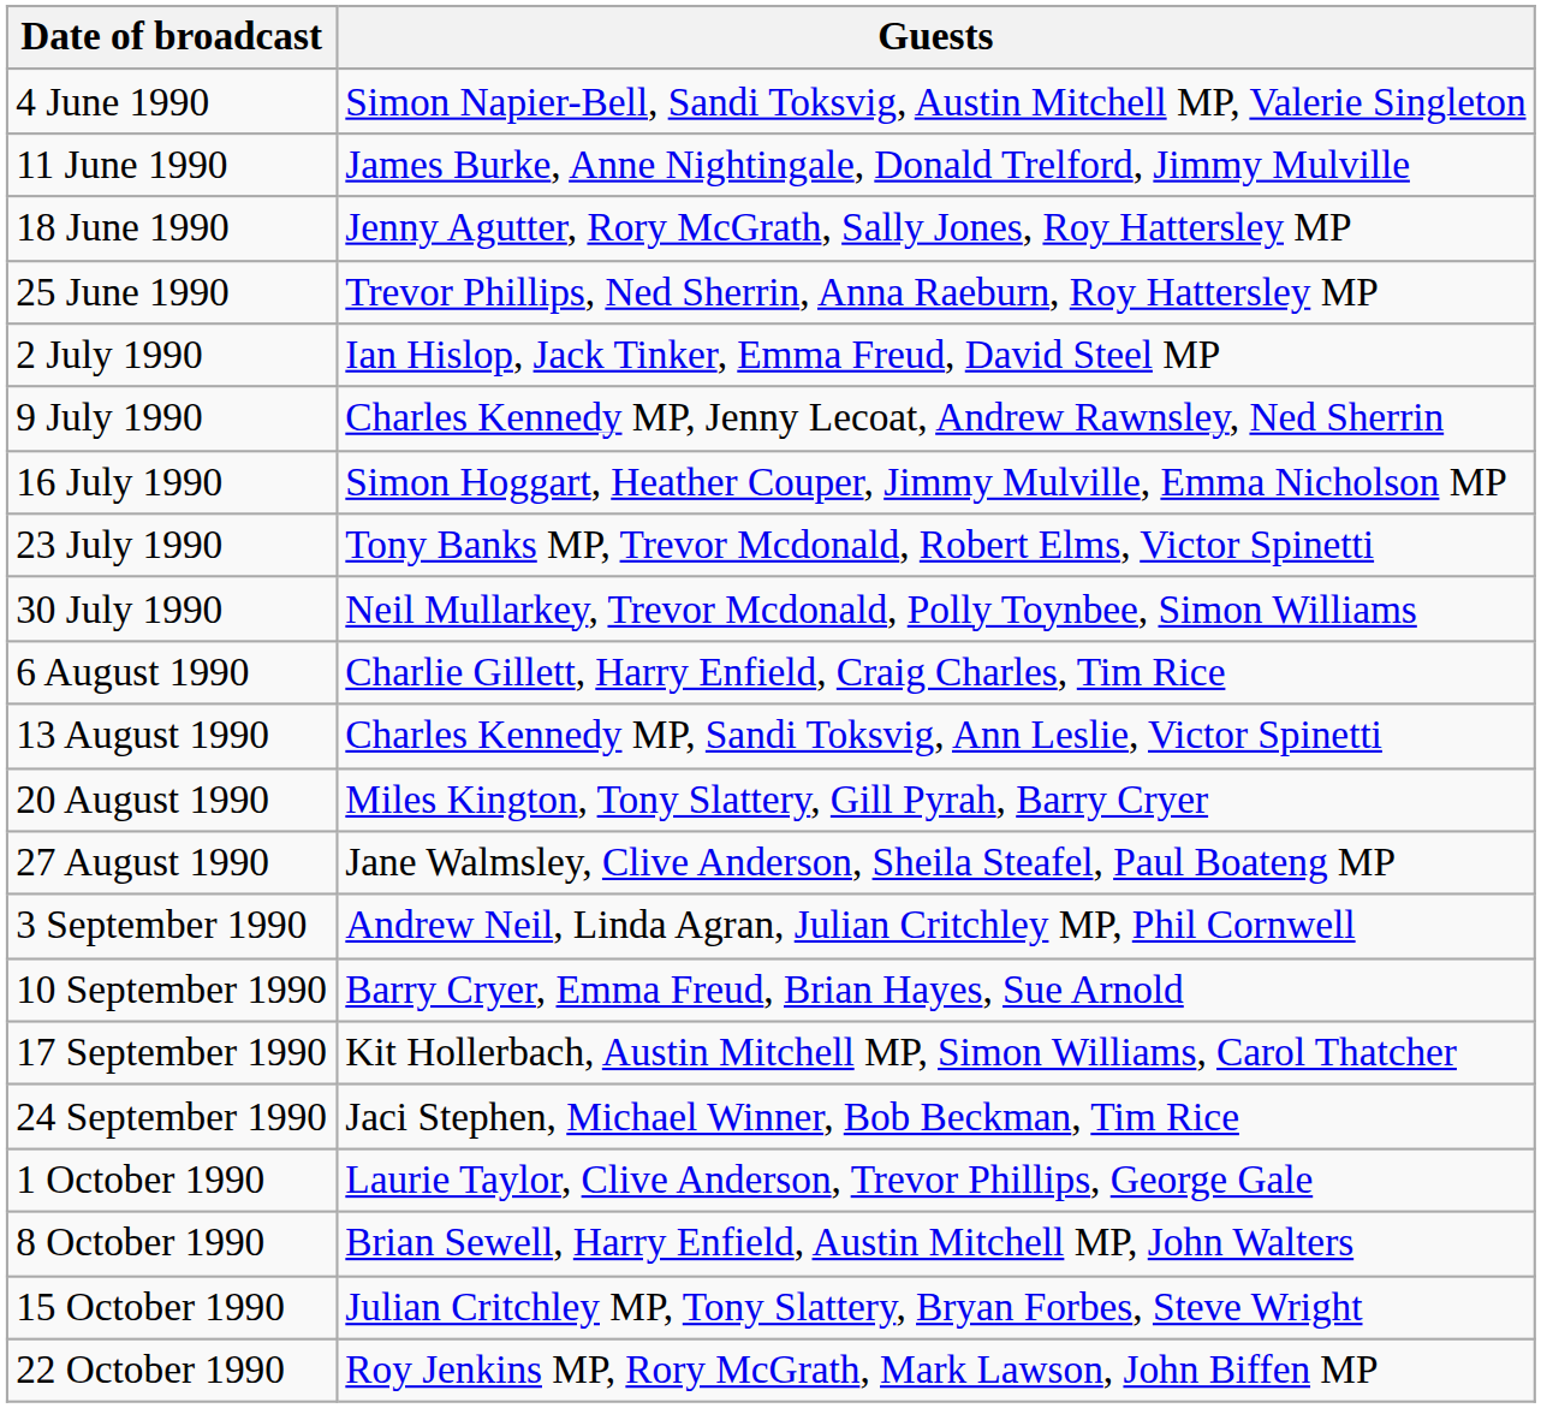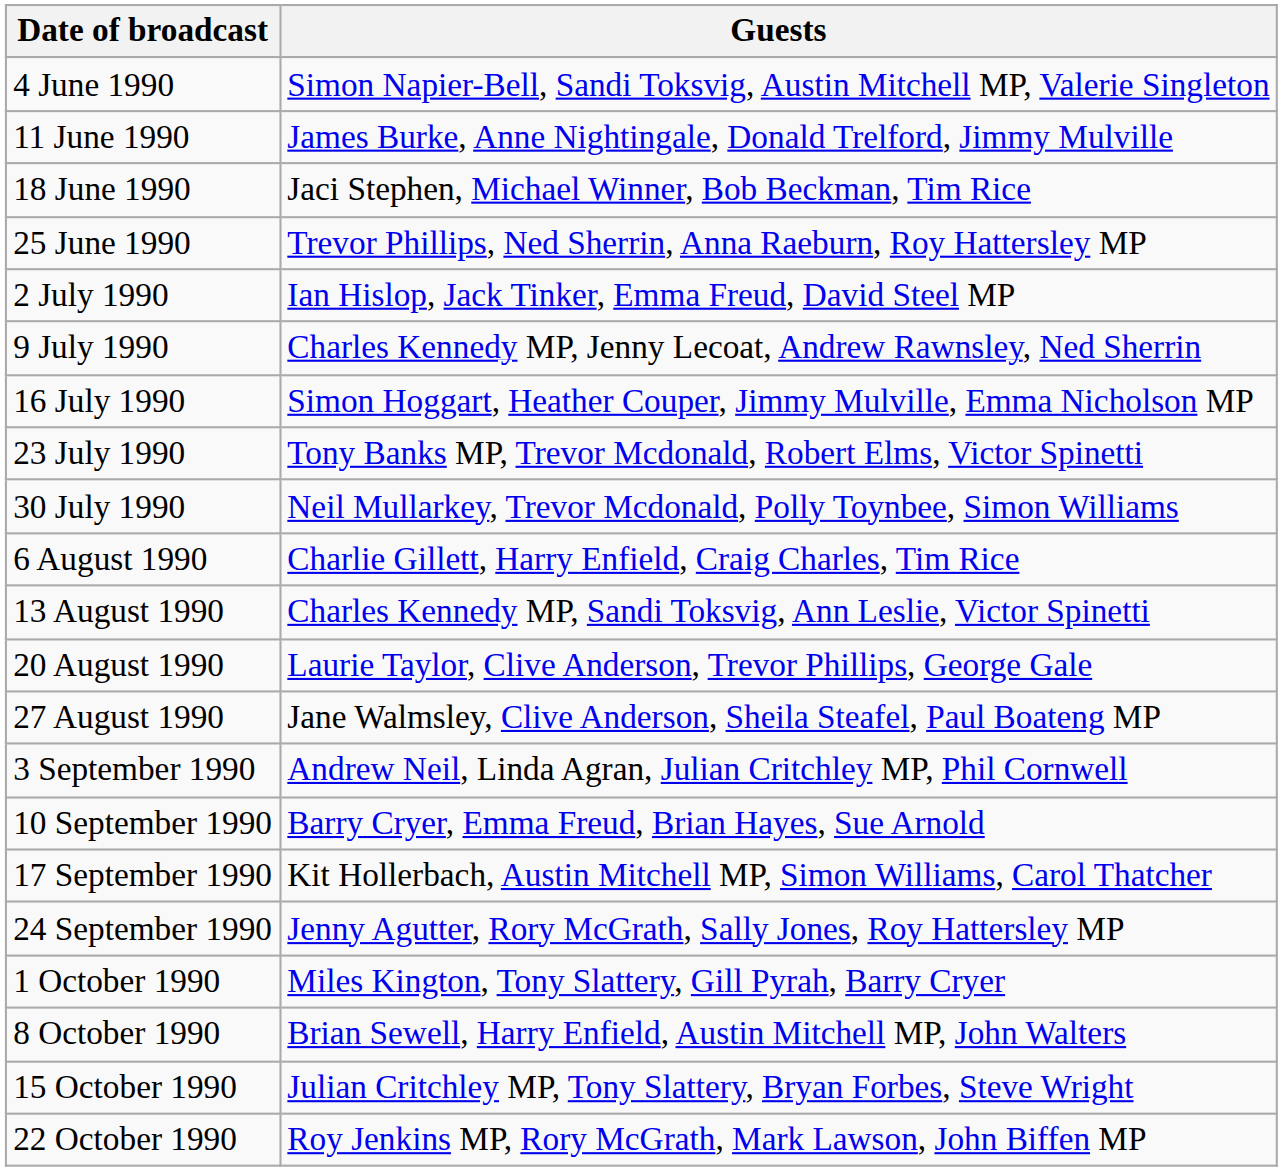18 June 1990 | Guests: Jenny Agutter, Rory McGrath, Sally Jones, Roy Hattersley MP -> Jaci Stephen, Michael Winner, Bob Beckman, Tim Rice
20 August 1990 | Guests: Miles Kington, Tony Slattery, Gill Pyrah, Barry Cryer -> Laurie Taylor, Clive Anderson, Trevor Phillips, George Gale
24 September 1990 | Guests: Jaci Stephen, Michael Winner, Bob Beckman, Tim Rice -> Jenny Agutter, Rory McGrath, Sally Jones, Roy Hattersley MP
1 October 1990 | Guests: Laurie Taylor, Clive Anderson, Trevor Phillips, George Gale -> Miles Kington, Tony Slattery, Gill Pyrah, Barry Cryer
